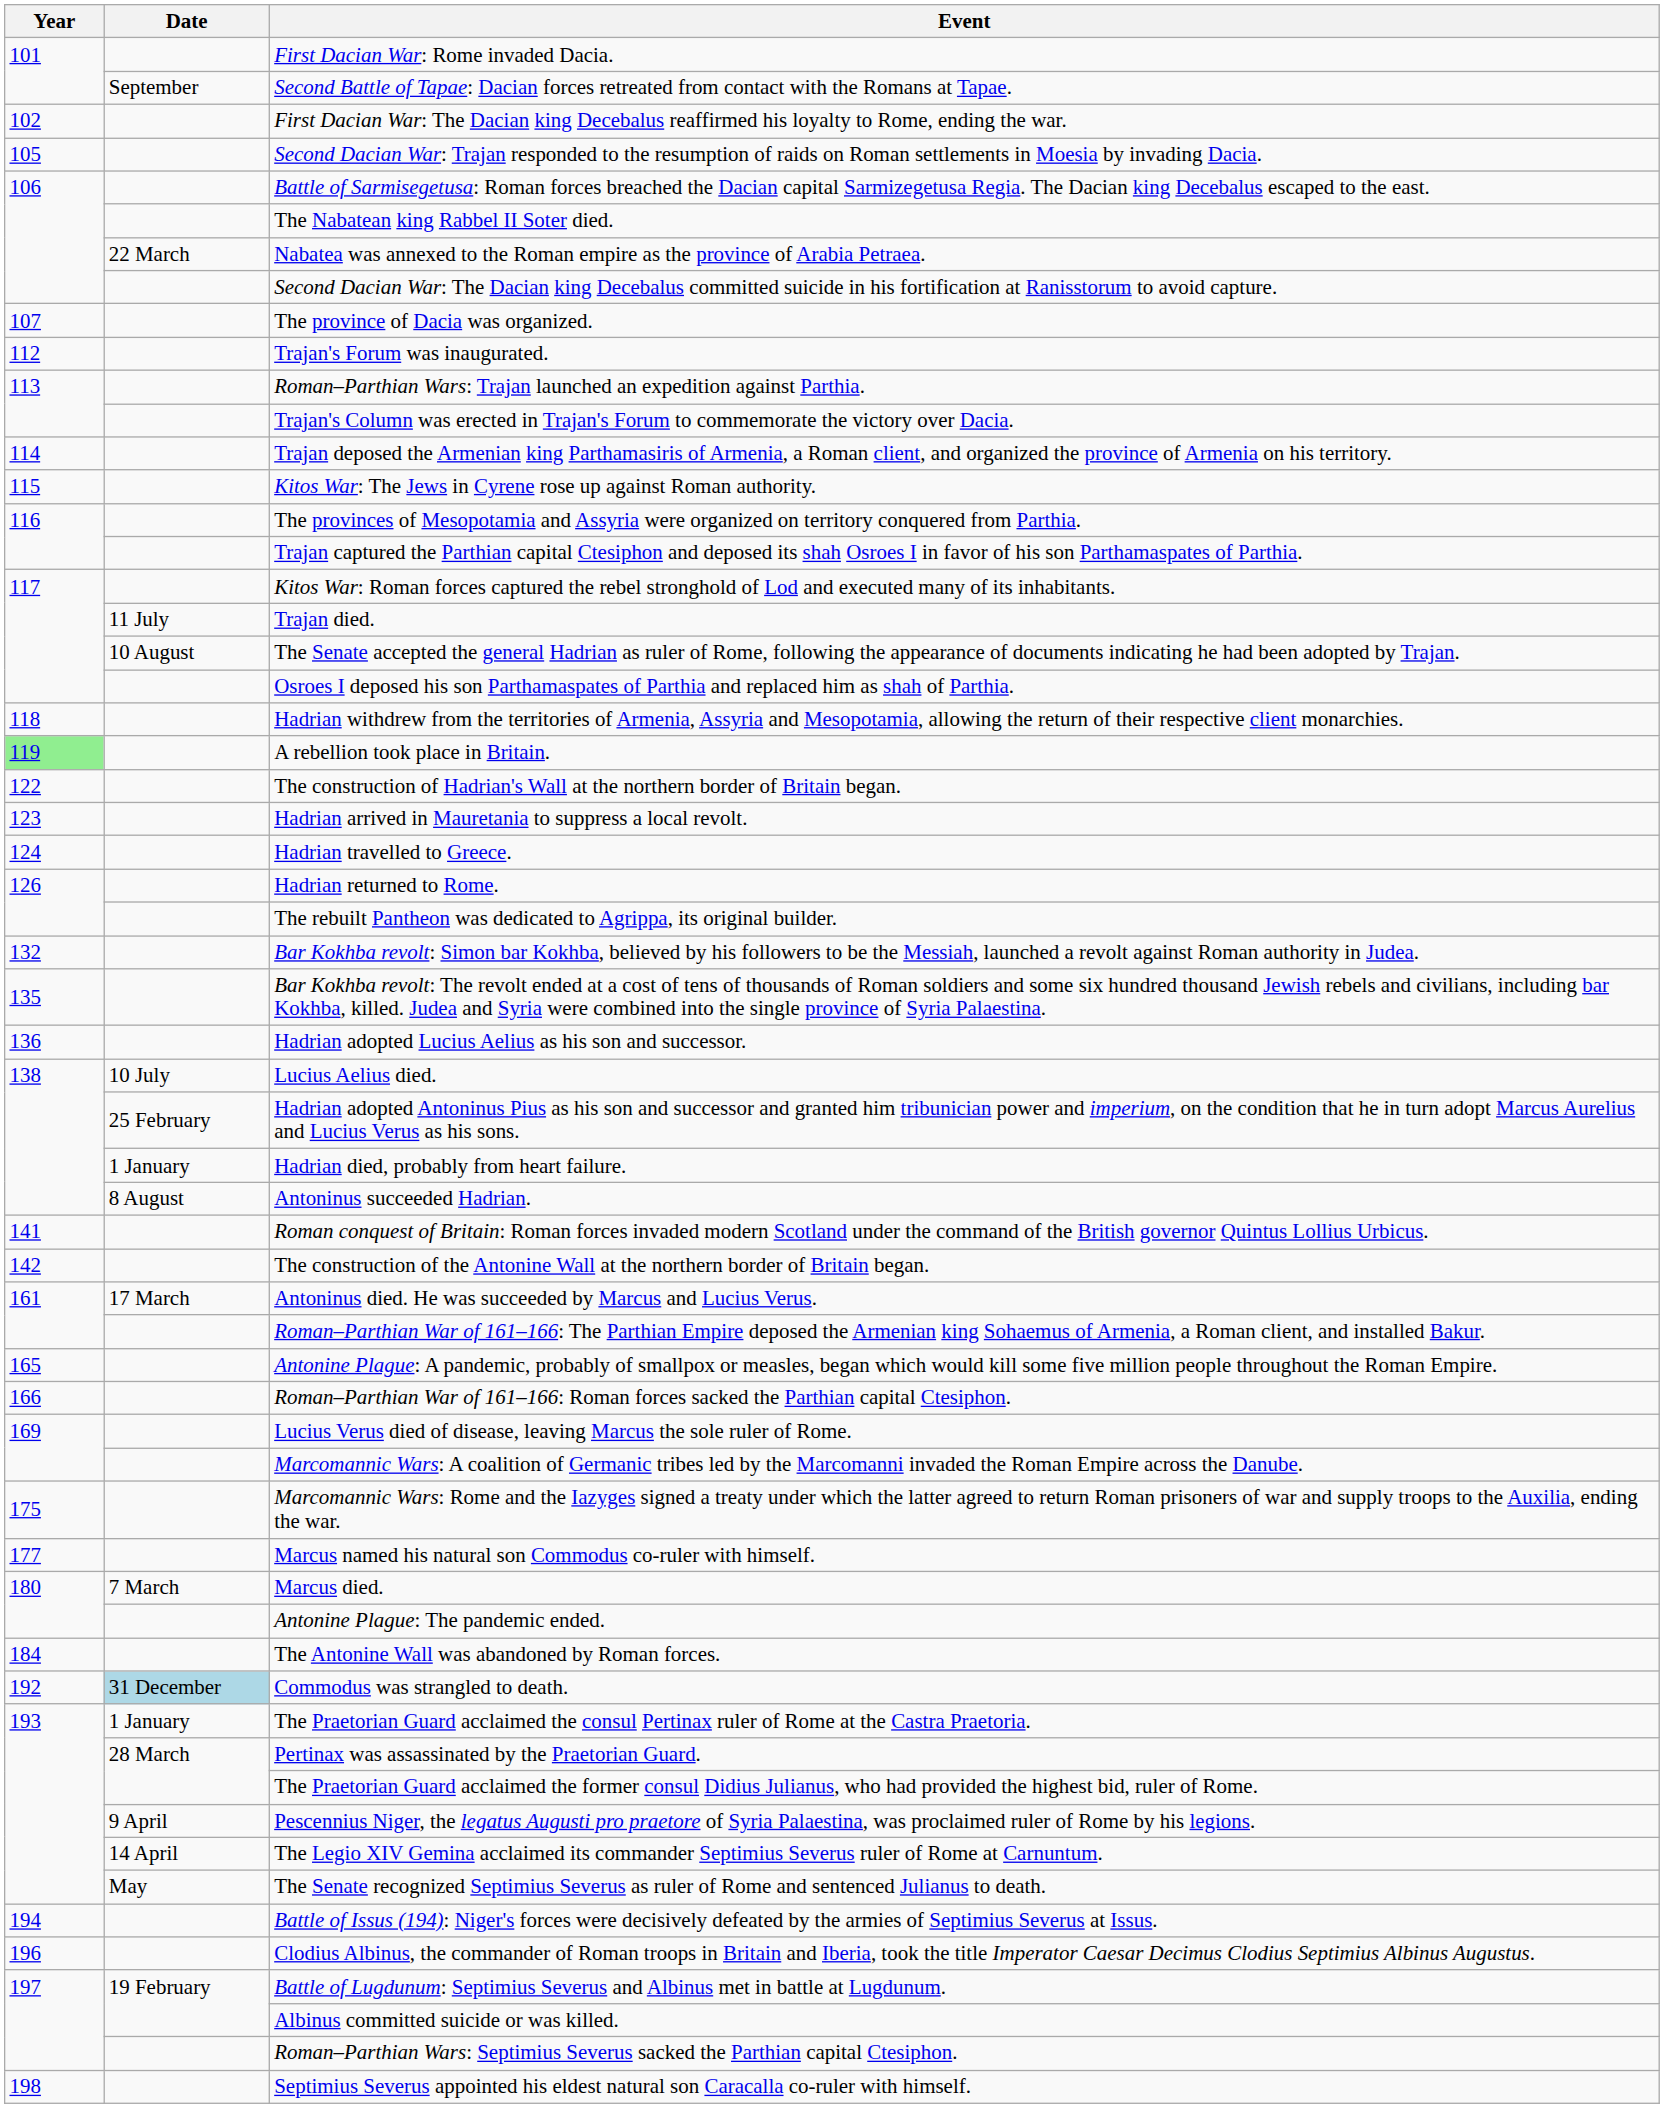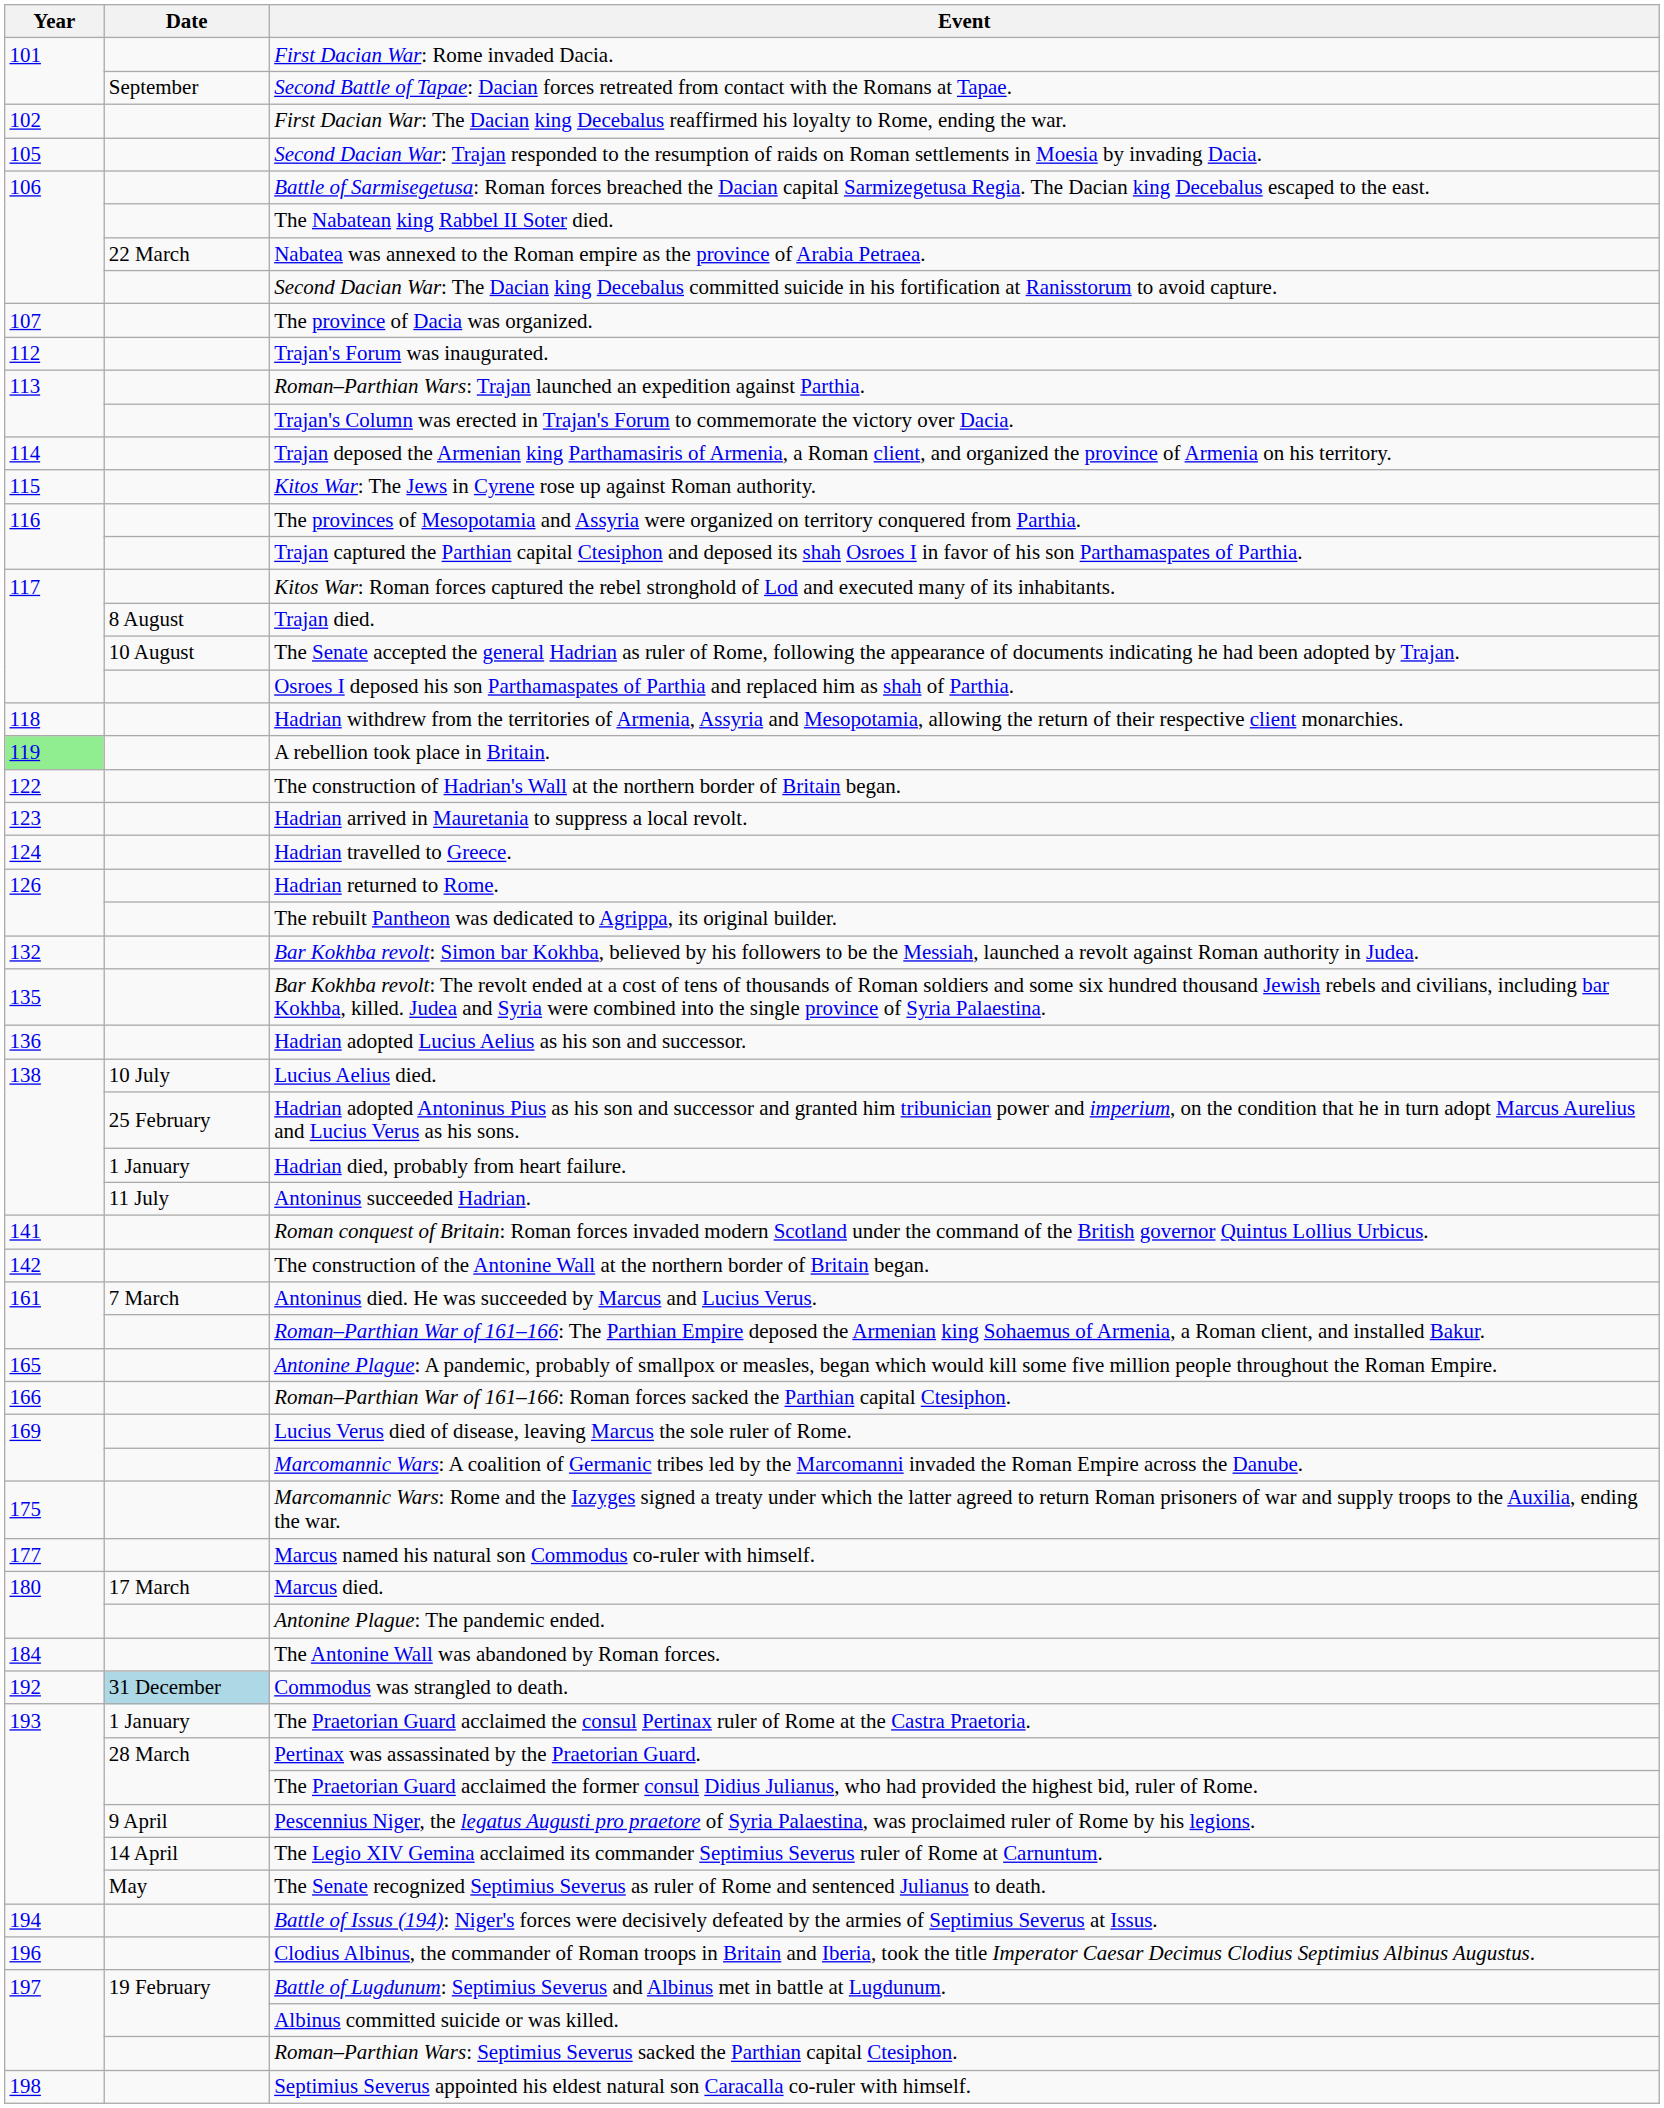Trajan died. | Date: 11 July -> 8 August
Antoninus succeeded Hadrian. | Date: 8 August -> 11 July
Antoninus died. He was succeeded by Marcus and Lucius Verus. | Date: 17 March -> 7 March
Marcus died. | Date: 7 March -> 17 March
